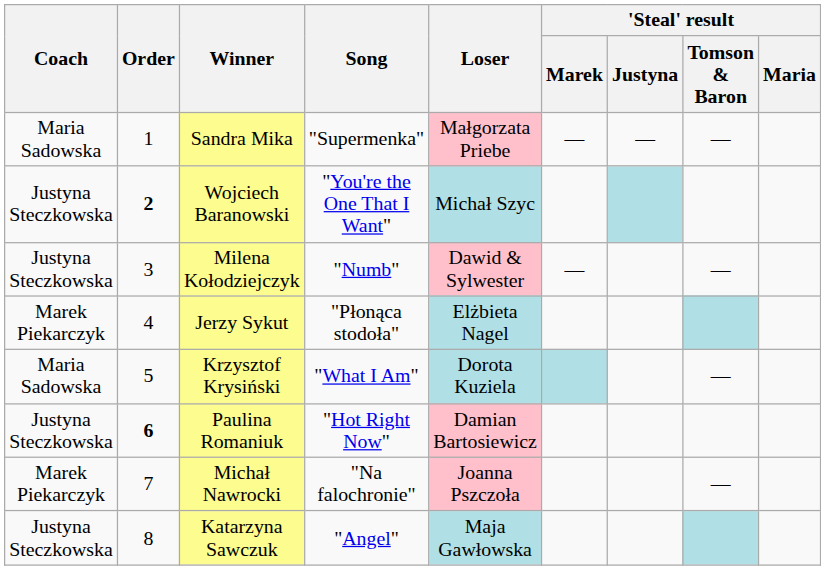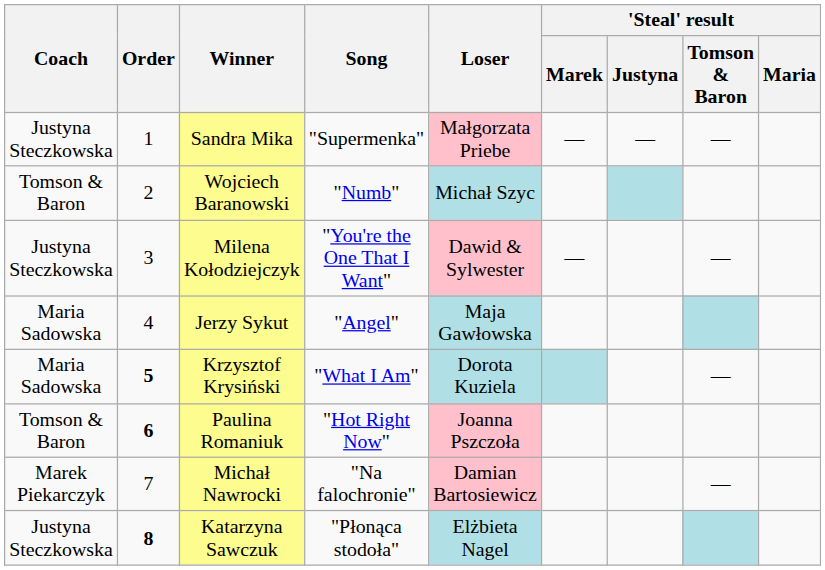Sandra Mika | Coach: Maria Sadowska -> Justyna Steczkowska
Wojciech Baranowski | Coach: Justyna Steczkowska -> Tomson & Baron
Wojciech Baranowski | Order: bold -> normal
Wojciech Baranowski | Song: "You're the One That I Want" -> "Numb"
Milena Kołodziejczyk | Song: "Numb" -> "You're the One That I Want"
Jerzy Sykut | Coach: Marek Piekarczyk -> Maria Sadowska
Jerzy Sykut | Song: "Płonąca stodoła" -> "Angel"
Jerzy Sykut | Loser: Elżbieta Nagel -> Maja Gawłowska
Krzysztof Krysiński | Order: normal -> bold
Paulina Romaniuk | Coach: Justyna Steczkowska -> Tomson & Baron
Paulina Romaniuk | Loser: Damian Bartosiewicz -> Joanna Pszczoła
Michał Nawrocki | Loser: Joanna Pszczoła -> Damian Bartosiewicz
Katarzyna Sawczuk | Order: normal -> bold
Katarzyna Sawczuk | Song: "Angel" -> "Płonąca stodoła"
Katarzyna Sawczuk | Loser: Maja Gawłowska -> Elżbieta Nagel
